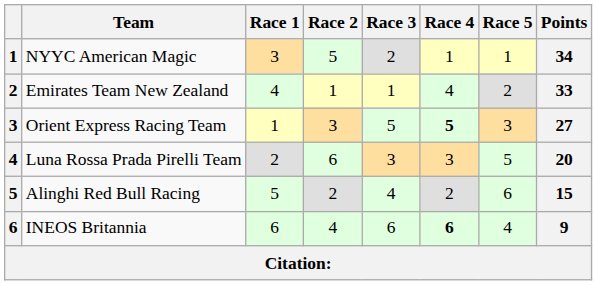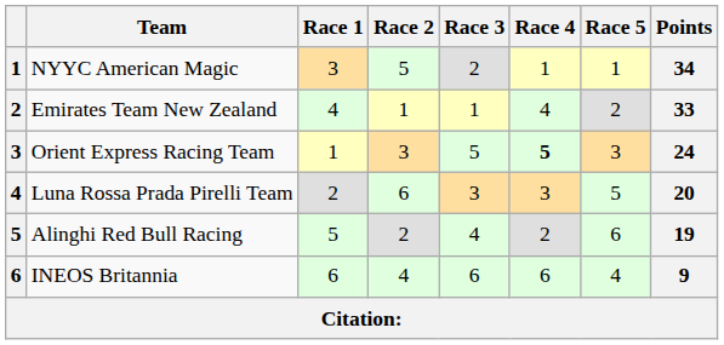Orient Express Racing Team | Points: 27 -> 24
Alinghi Red Bull Racing | Points: 15 -> 19
INEOS Britannia | Race 4: bold -> normal
